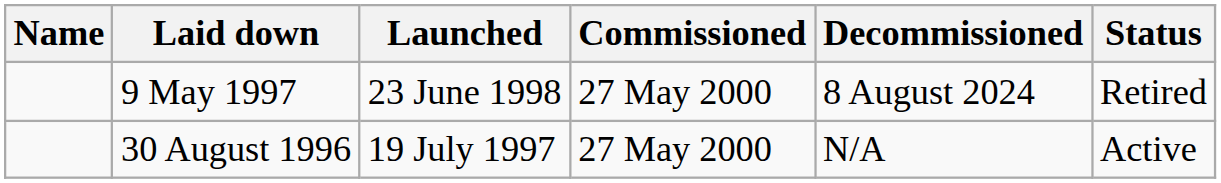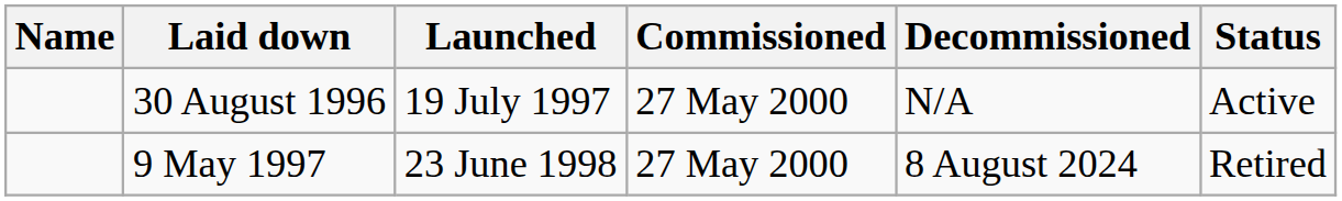rows swapped: 30 August 1996 <-> 9 May 1997
